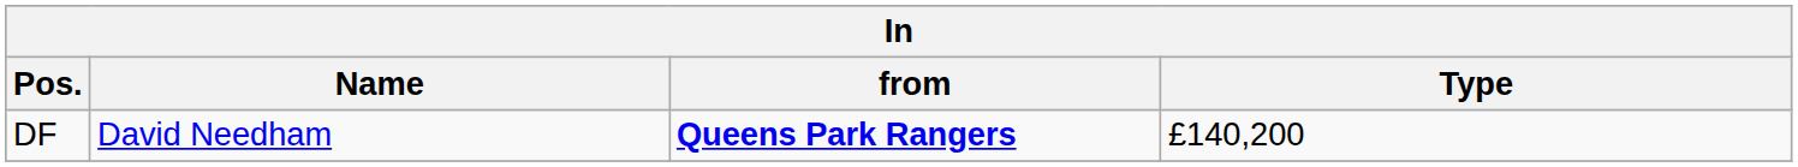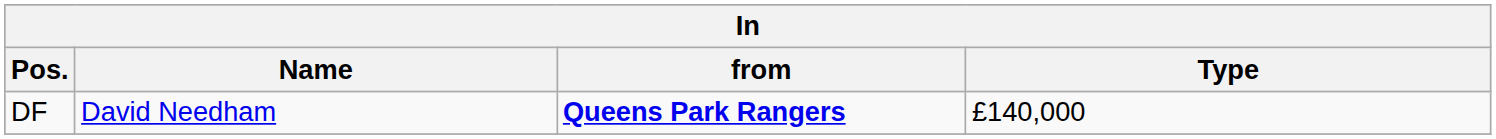DF | Type: £140,200 -> £140,000
